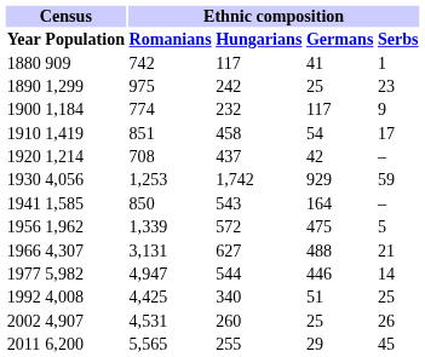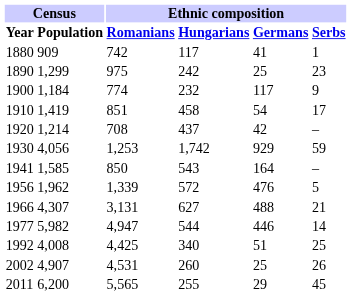1956 | Ethnic composition / Germans: 475 -> 476
